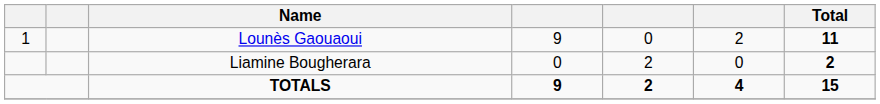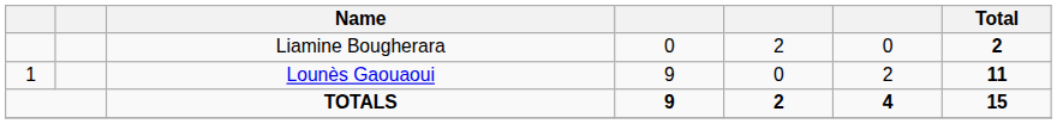rows swapped: Lounès Gaouaoui <-> Liamine Bougherara
